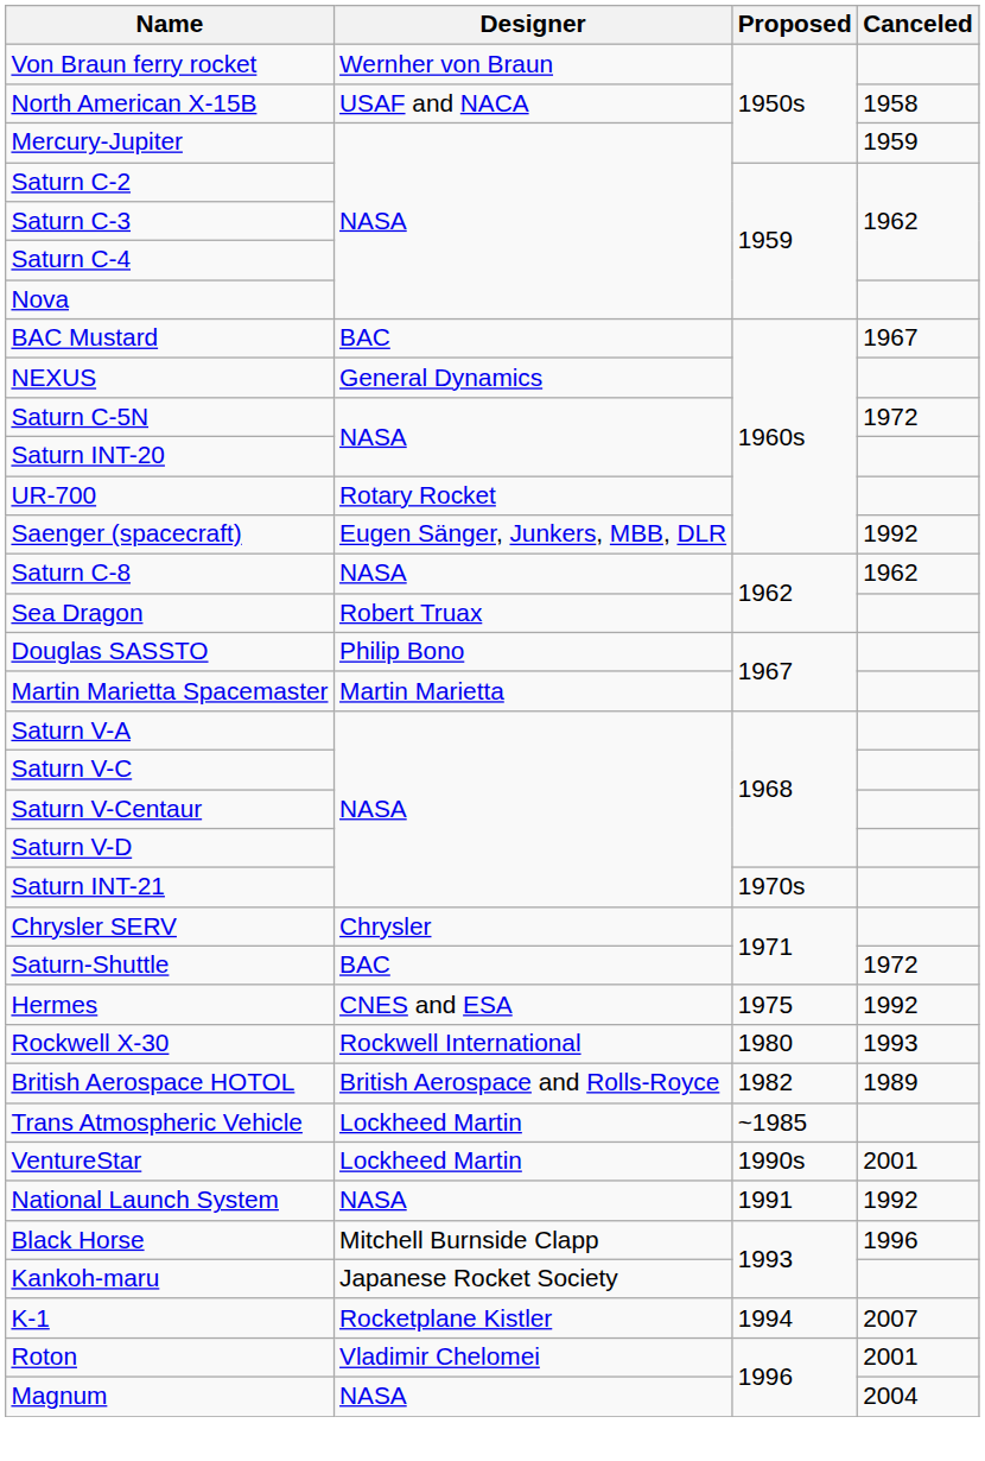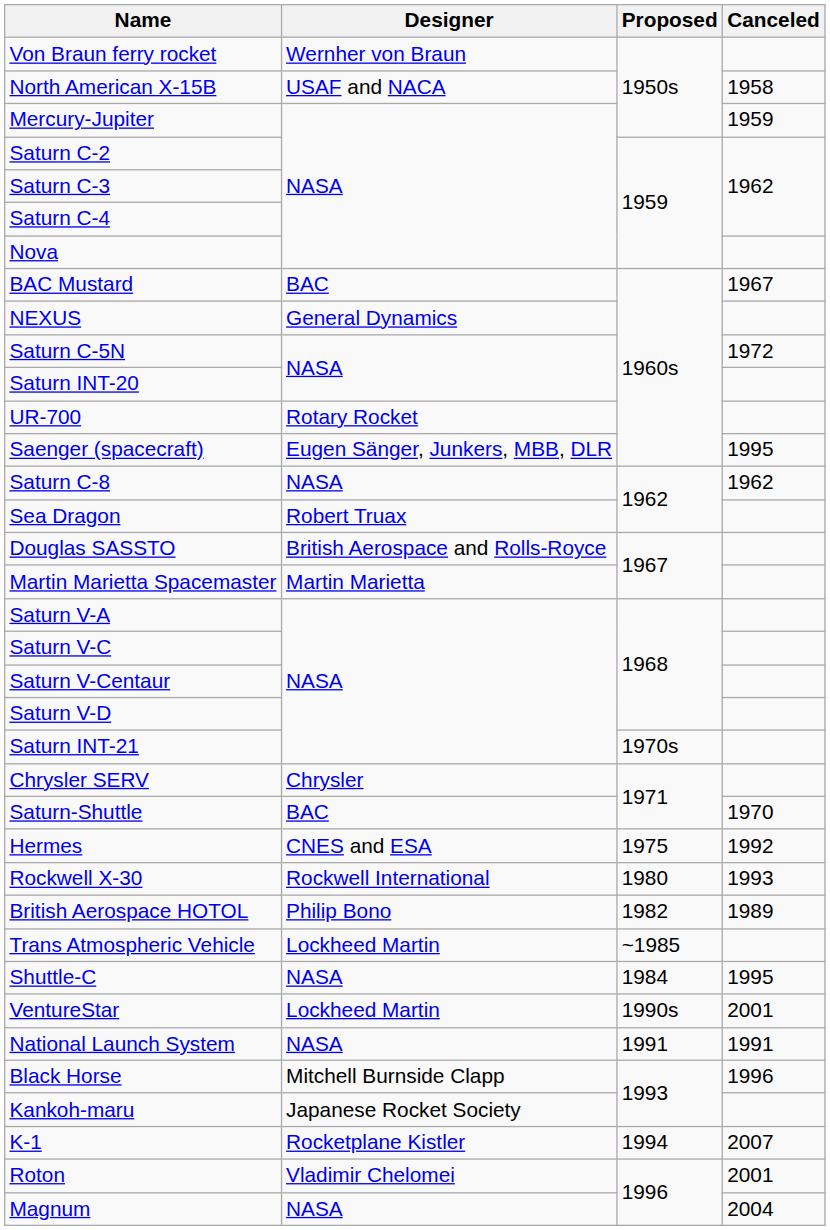Saenger (spacecraft) | Canceled: 1992 -> 1995
Douglas SASSTO | Designer: Philip Bono -> British Aerospace and Rolls-Royce
Saturn-Shuttle | Canceled: 1972 -> 1970
British Aerospace HOTOL | Designer: British Aerospace and Rolls-Royce -> Philip Bono
+ row: Shuttle-C | NASA | 1984 | 1995
National Launch System | Canceled: 1992 -> 1991
